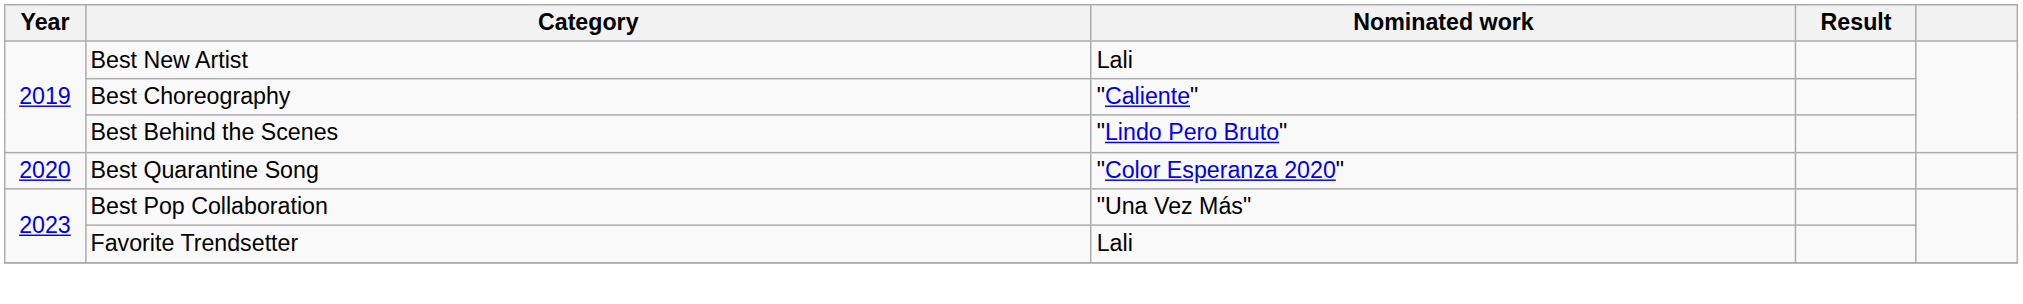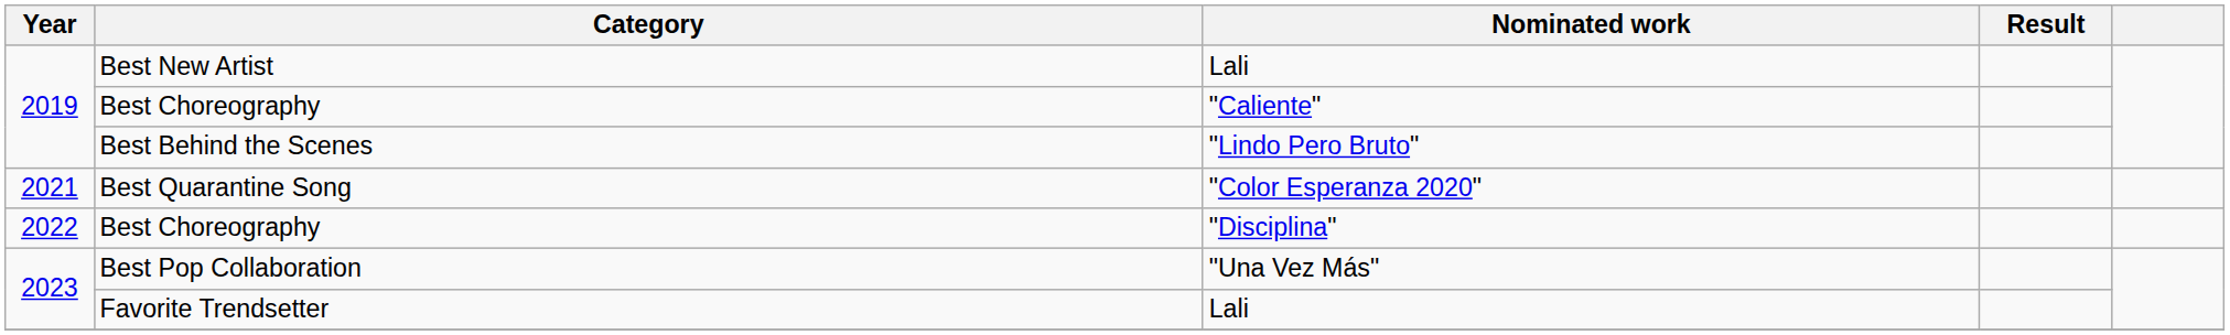Best Quarantine Song | Year: 2020 -> 2021
+ row: 2022 | Best Choreography | "Disciplina"
